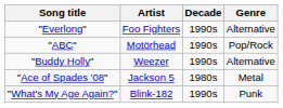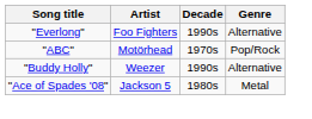"ABC" | Decade: 1990s -> 1970s
- row: "What's My Age Again?" | Blink-182 | 1990s | Punk
